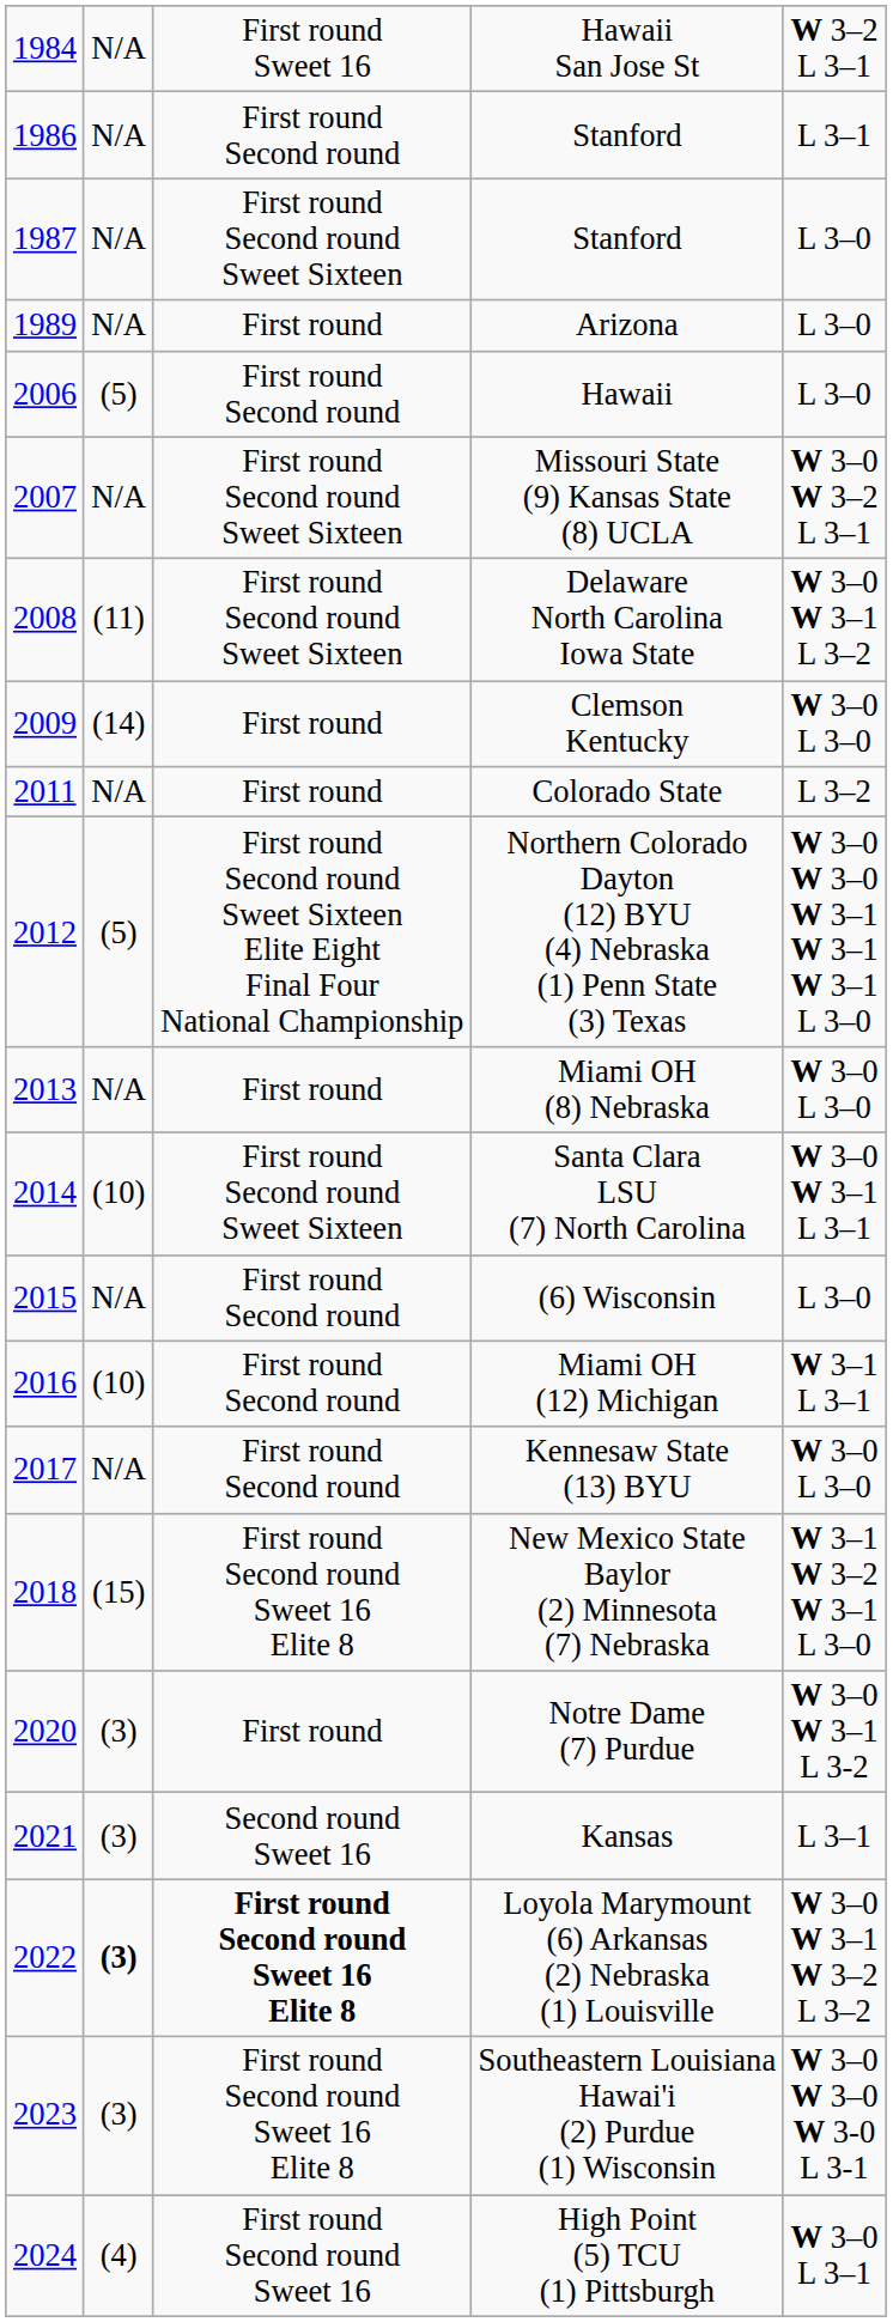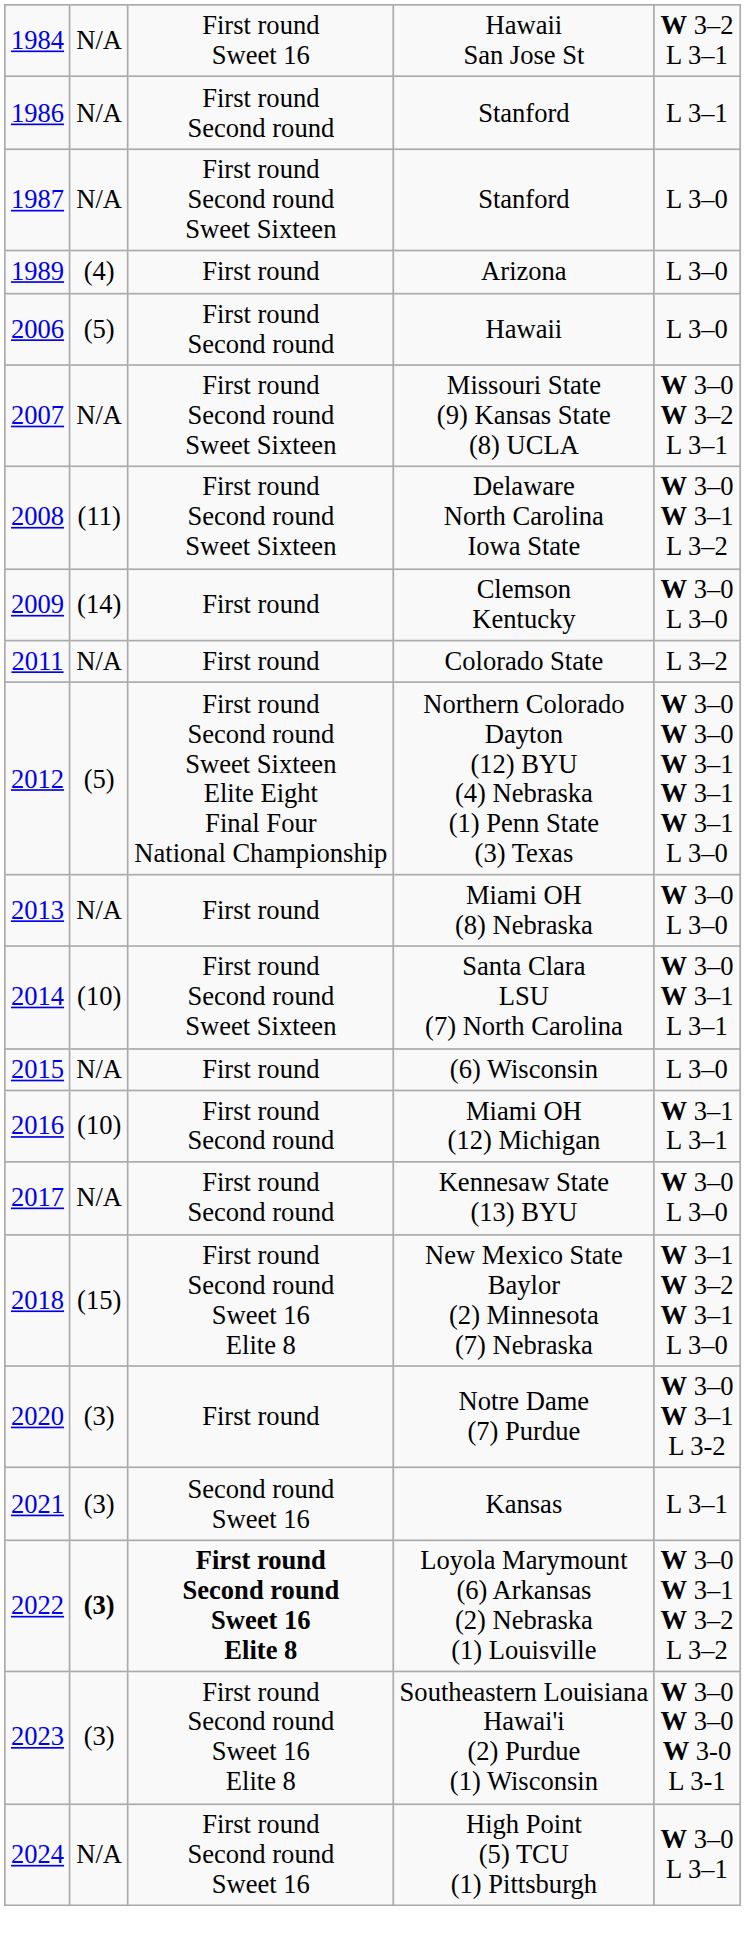Arizona | column 2: N/A -> (4)
(6) Wisconsin | column 3: First round Second round -> First round
High Point (5) TCU (1) Pittsburgh | column 2: (4) -> N/A
